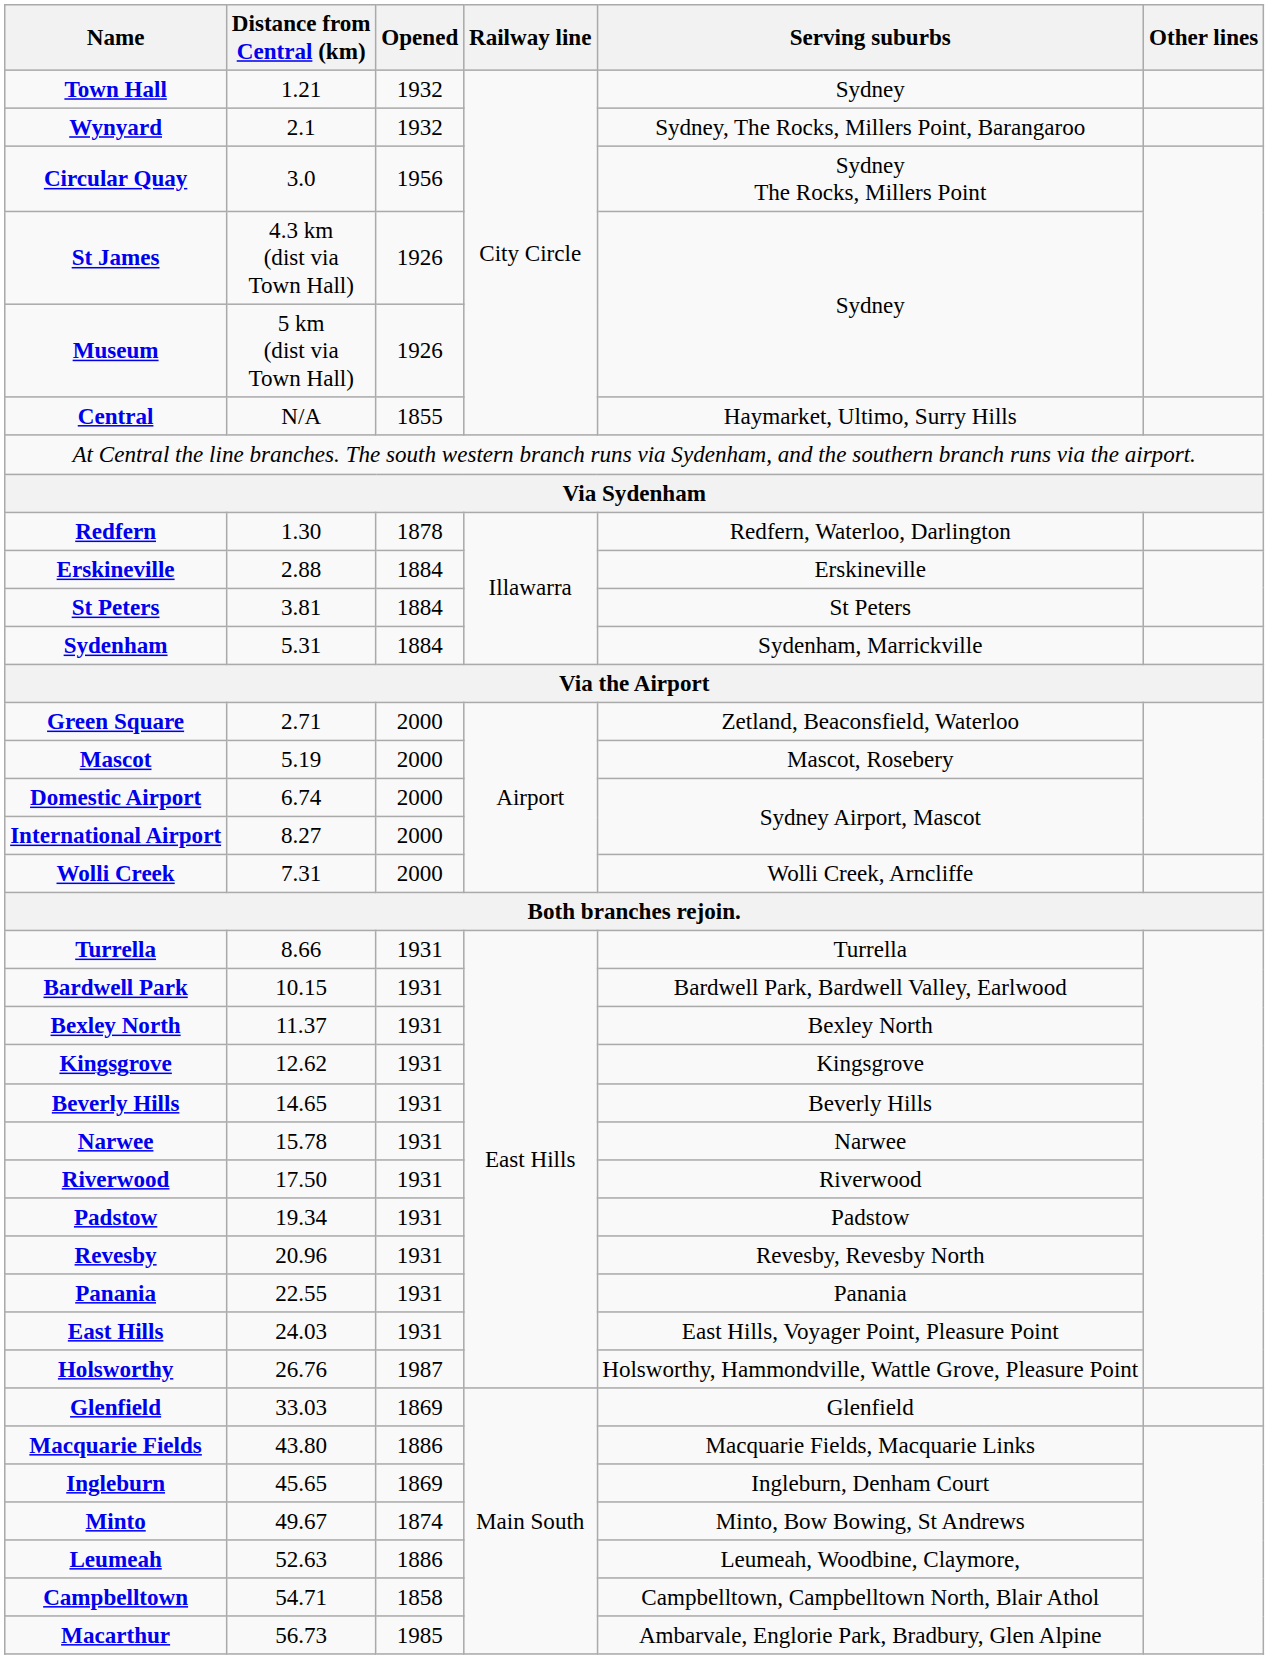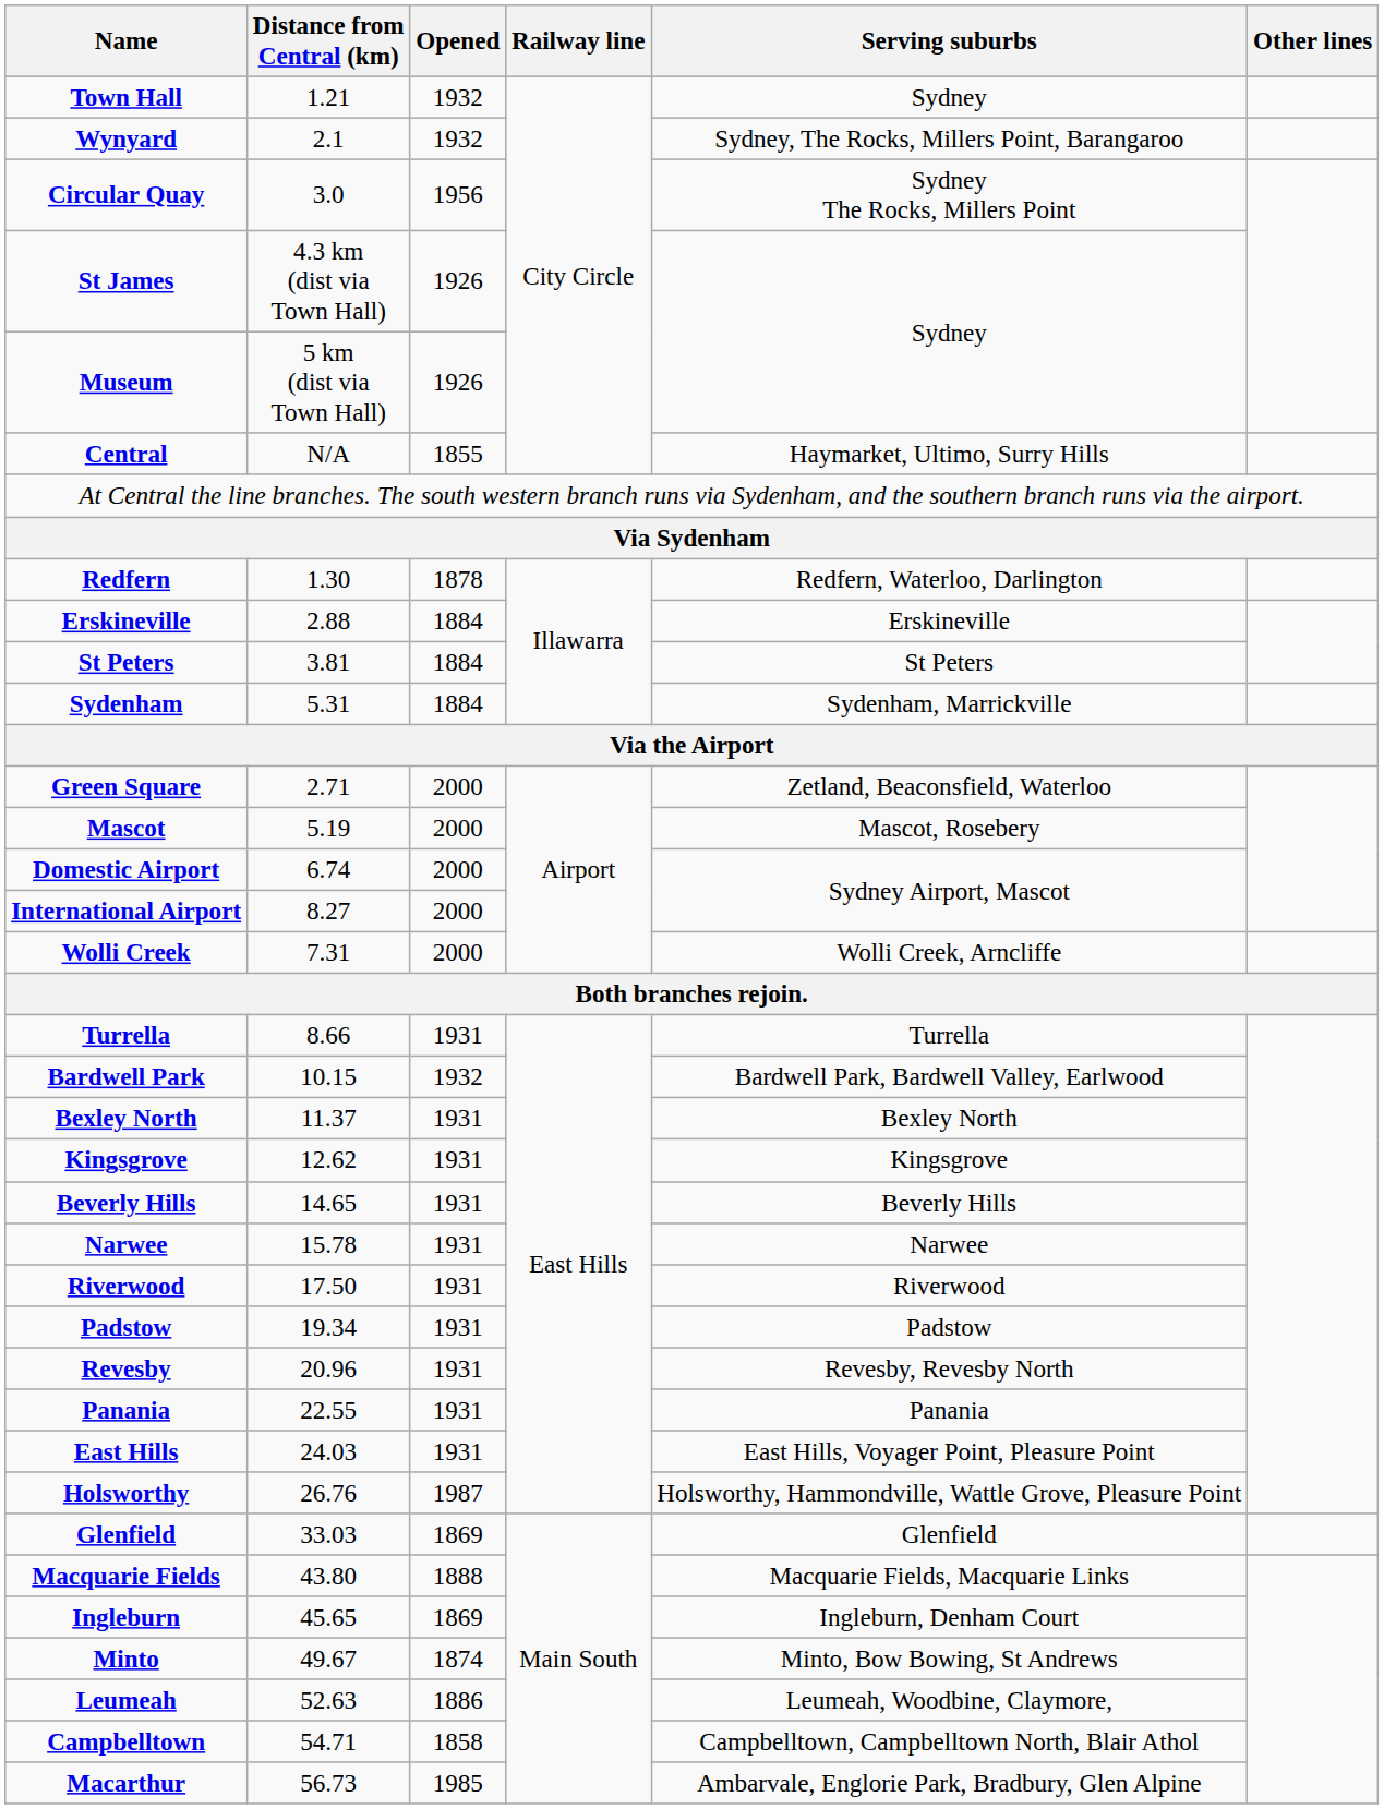Bardwell Park | Opened: 1931 -> 1932
Macquarie Fields | Opened: 1886 -> 1888
